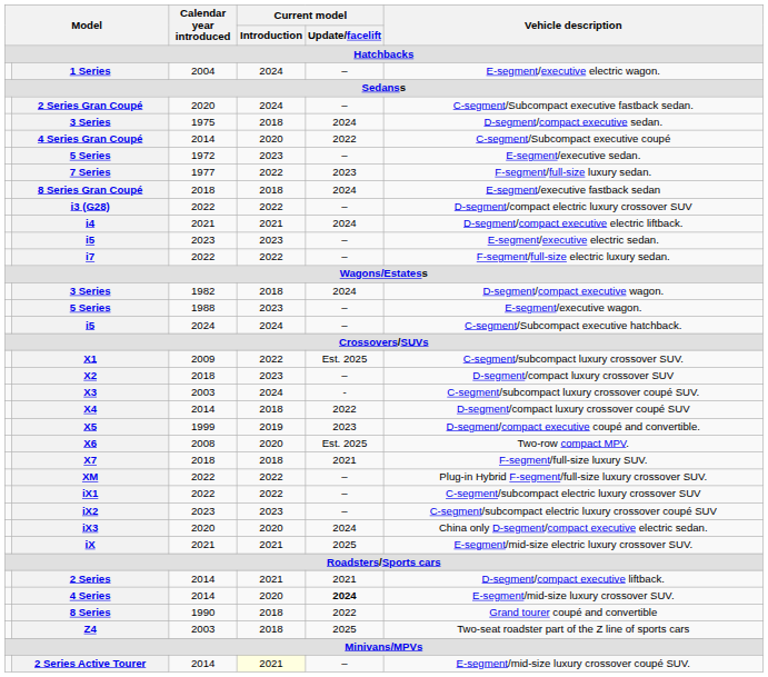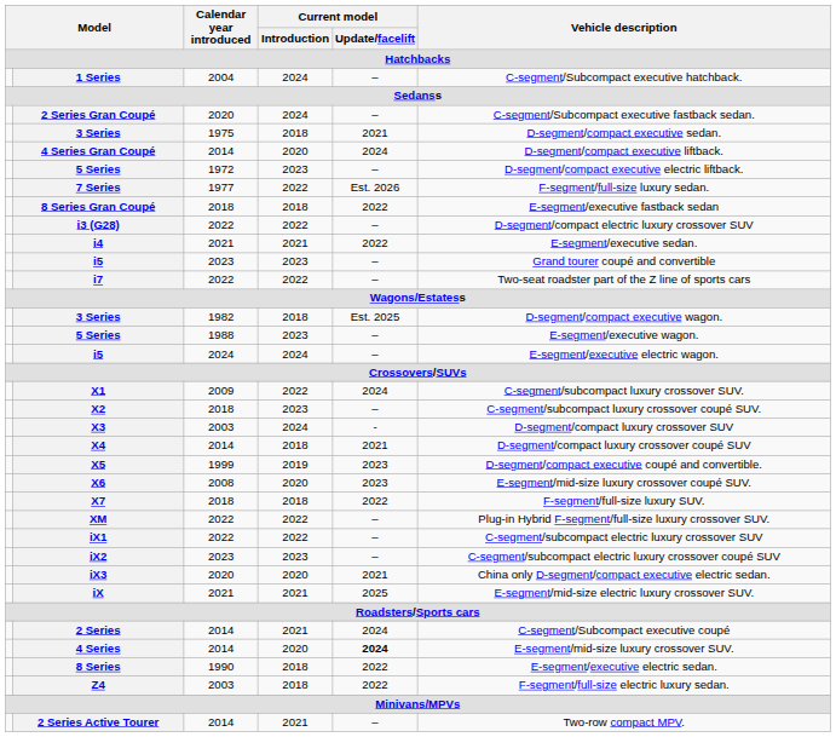1 Series | Vehicle description: E-segment/executive electric wagon. -> C-segment/Subcompact executive hatchback.
3 Series / 1975 | Current model / Update/facelift: 2024 -> 2021
4 Series Gran Coupé | Current model / Update/facelift: 2022 -> 2024
4 Series Gran Coupé | Vehicle description: C-segment/Subcompact executive coupé -> D-segment/compact executive liftback.
5 Series / 1972 | Vehicle description: E-segment/executive sedan. -> D-segment/compact executive electric liftback.
7 Series | Current model / Update/facelift: 2023 -> Est. 2026
8 Series Gran Coupé | Current model / Update/facelift: 2024 -> 2022
i4 | Current model / Update/facelift: 2024 -> 2022
i4 | Vehicle description: D-segment/compact executive electric liftback. -> E-segment/executive sedan.
i5 / 2023 | Vehicle description: E-segment/executive electric sedan. -> Grand tourer coupé and convertible
i7 | Vehicle description: F-segment/full-size electric luxury sedan. -> Two-seat roadster part of the Z line of sports cars
3 Series / 1982 | Current model / Update/facelift: 2024 -> Est. 2025
i5 / 2024 | Vehicle description: C-segment/Subcompact executive hatchback. -> E-segment/executive electric wagon.
X1 | Current model / Update/facelift: Est. 2025 -> 2024
X2 | Vehicle description: D-segment/compact luxury crossover SUV -> C-segment/subcompact luxury crossover coupé SUV.
X3 | Vehicle description: C-segment/subcompact luxury crossover coupé SUV. -> D-segment/compact luxury crossover SUV
X4 | Current model / Update/facelift: 2022 -> 2021
X6 | Current model / Update/facelift: Est. 2025 -> 2023
X6 | Vehicle description: Two-row compact MPV. -> E-segment/mid-size luxury crossover coupé SUV.
X7 | Current model / Update/facelift: 2021 -> 2022
iX3 | Current model / Update/facelift: 2024 -> 2021
2 Series | Current model / Update/facelift: 2021 -> 2024
2 Series | Vehicle description: D-segment/compact executive liftback. -> C-segment/Subcompact executive coupé
8 Series | Vehicle description: Grand tourer coupé and convertible -> E-segment/executive electric sedan.
Z4 | Current model / Update/facelift: 2025 -> 2022
Z4 | Vehicle description: Two-seat roadster part of the Z line of sports cars -> F-segment/full-size electric luxury sedan.
2 Series Active Tourer | Current model / Introduction: lightyellow background -> no background
2 Series Active Tourer | Vehicle description: E-segment/mid-size luxury crossover coupé SUV. -> Two-row compact MPV.
